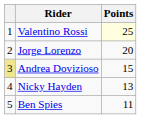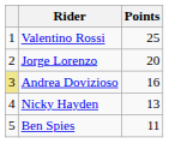Valentino Rossi | Points: lightyellow background -> no background
Andrea Dovizioso | Points: 15 -> 16
